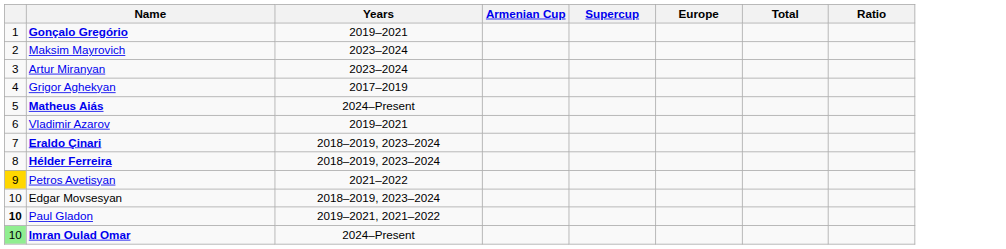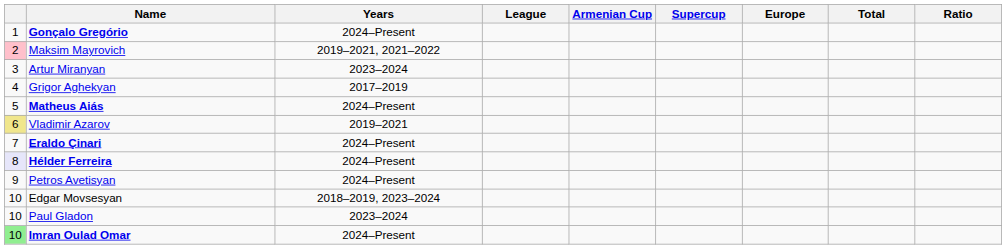+ column: League
Gonçalo Gregório | Years: 2019–2021 -> 2024–Present
Maksim Mayrovich | column 1: no background -> pink background
Maksim Mayrovich | Years: 2023–2024 -> 2019–2021, 2021–2022
Vladimir Azarov | column 1: no background -> khaki background
Eraldo Çinari | Years: 2018–2019, 2023–2024 -> 2024–Present
Hélder Ferreira | column 1: no background -> lavender background
Hélder Ferreira | Years: 2018–2019, 2023–2024 -> 2024–Present
Petros Avetisyan | column 1: gold background -> no background
Petros Avetisyan | Years: 2021–2022 -> 2024–Present
Paul Gladon | column 1: bold -> normal
Paul Gladon | Years: 2019–2021, 2021–2022 -> 2023–2024
